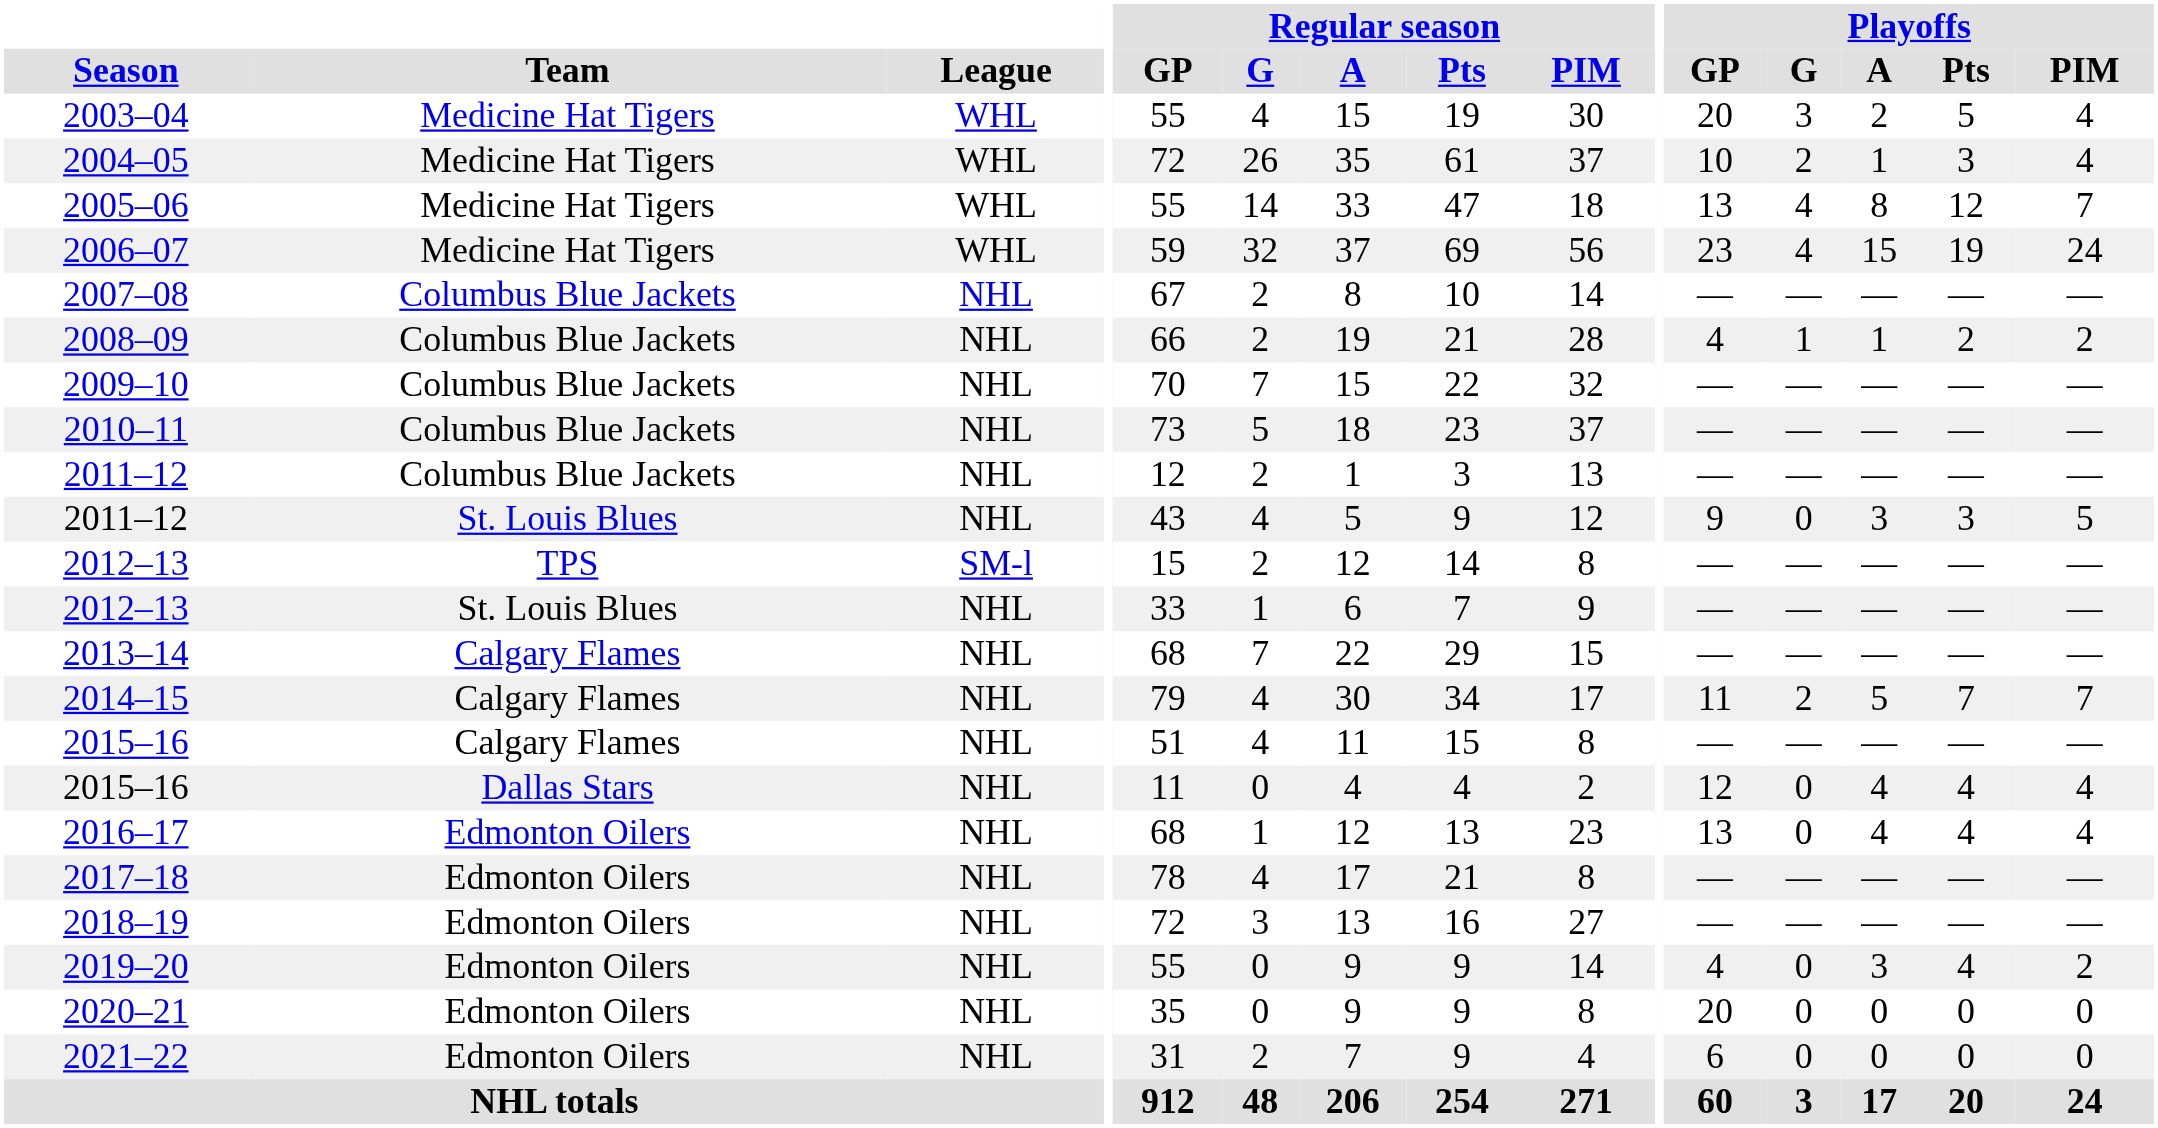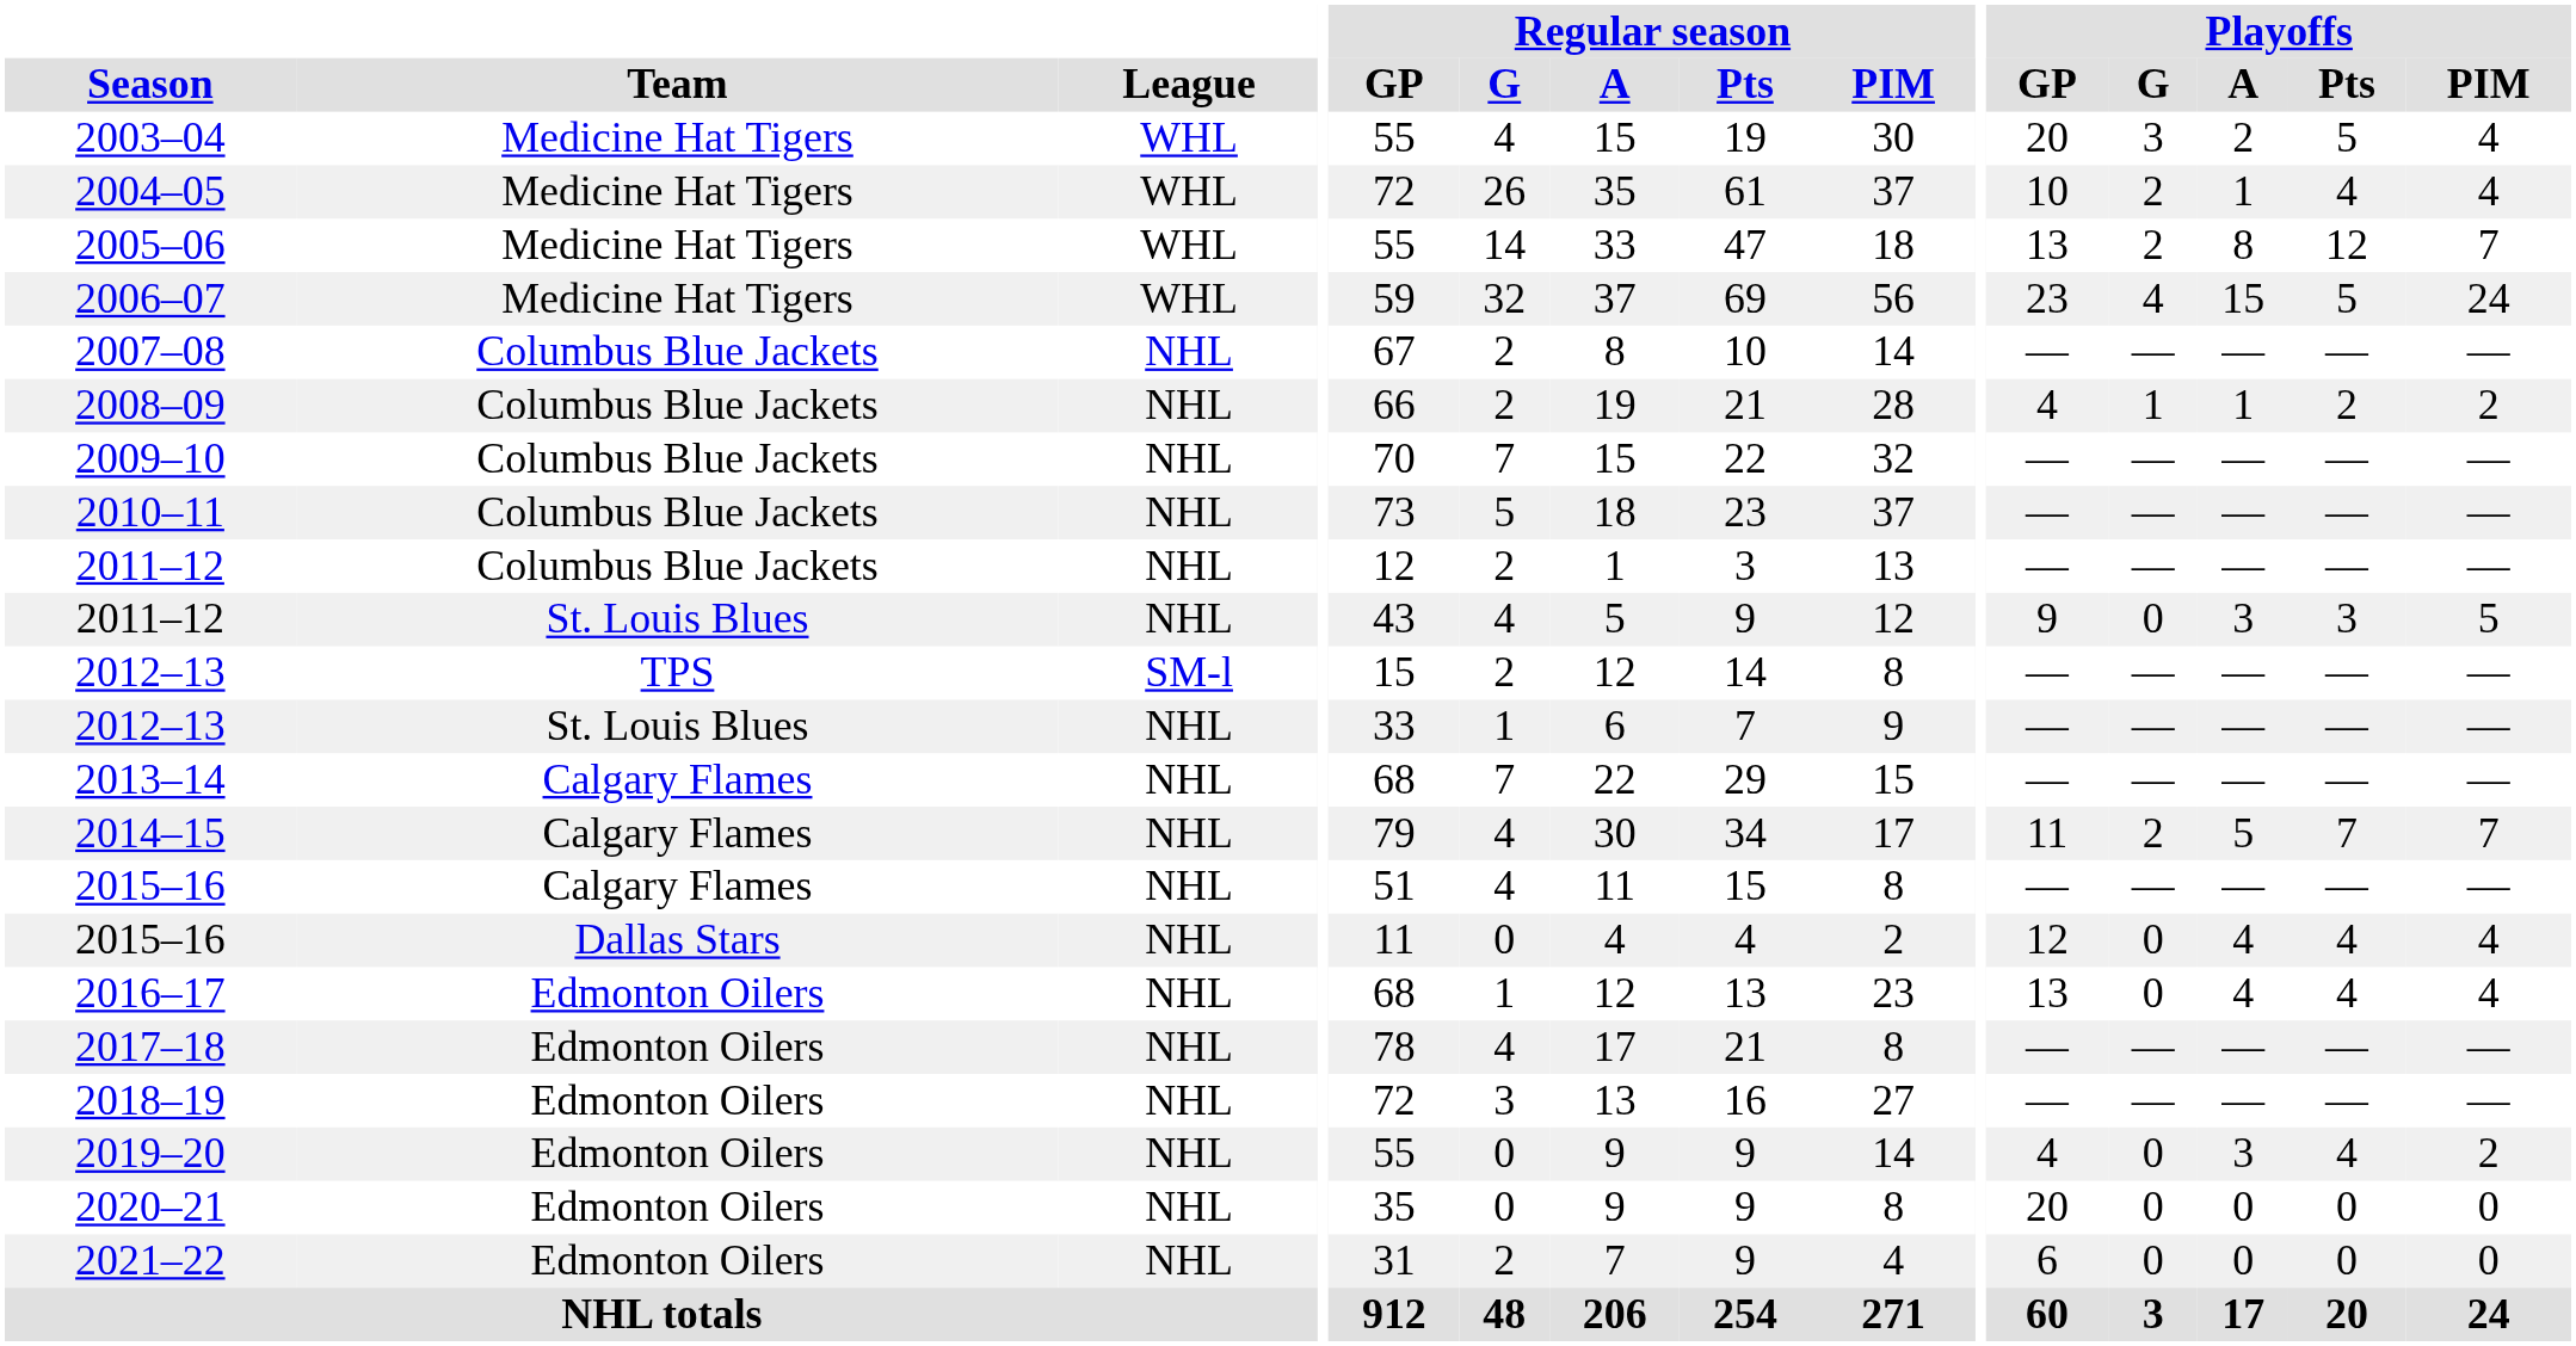2004–05 | Playoffs / Pts: 3 -> 4
2005–06 | Playoffs / G: 4 -> 2
2006–07 | Playoffs / Pts: 19 -> 5
